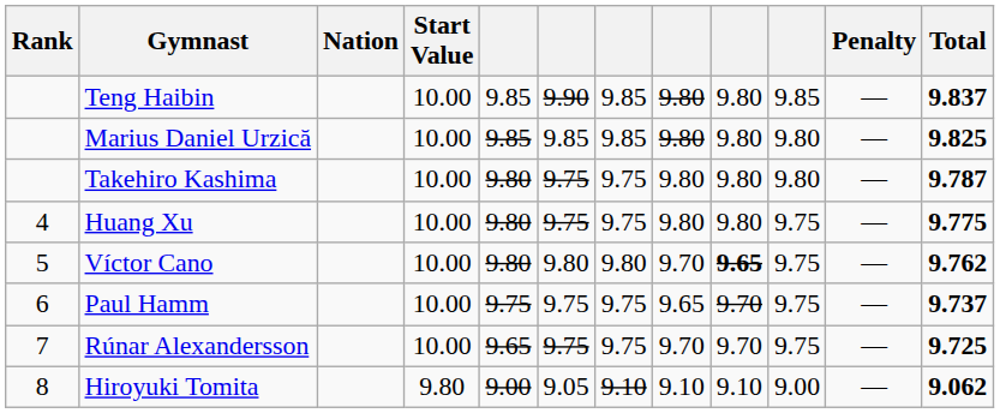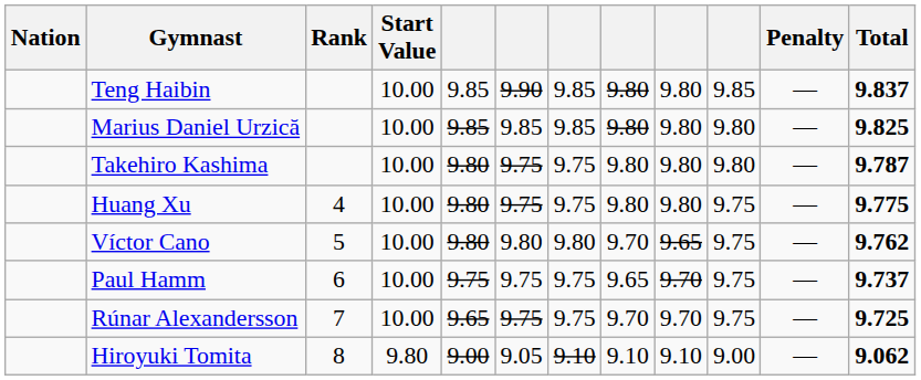columns swapped: Rank <-> Nation
Víctor Cano | column 9: bold -> normal
